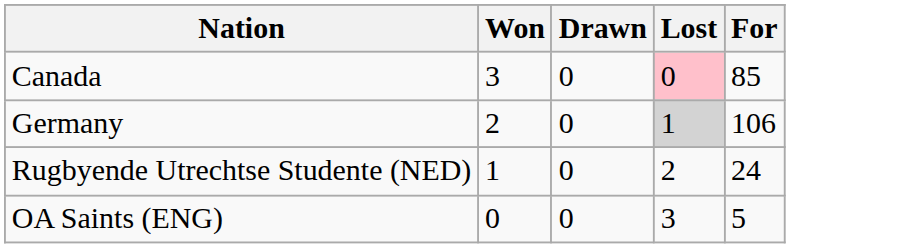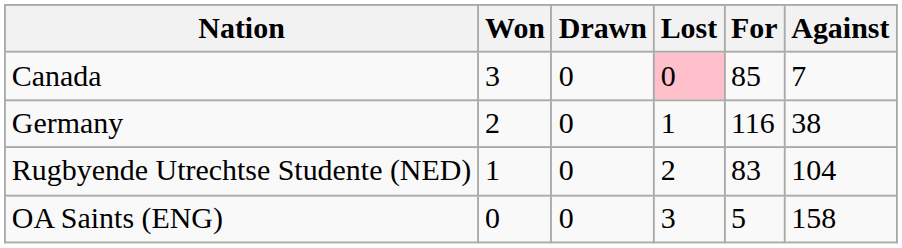+ column: Against | 7 | 38 | 104 | 158
Germany | Lost: lightgrey background -> no background
Germany | For: 106 -> 116
Rugbyende Utrechtse Studente (NED) | For: 24 -> 83
